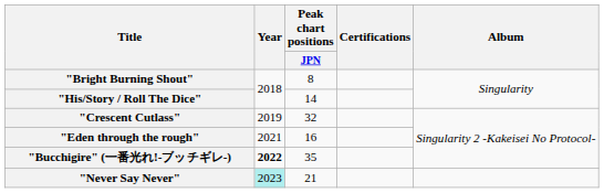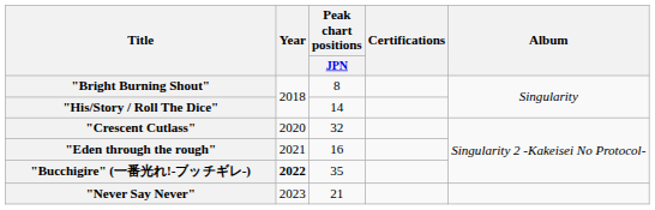"Crescent Cutlass" | Year: 2019 -> 2020
"Never Say Never" | Year: paleturquoise background -> no background
